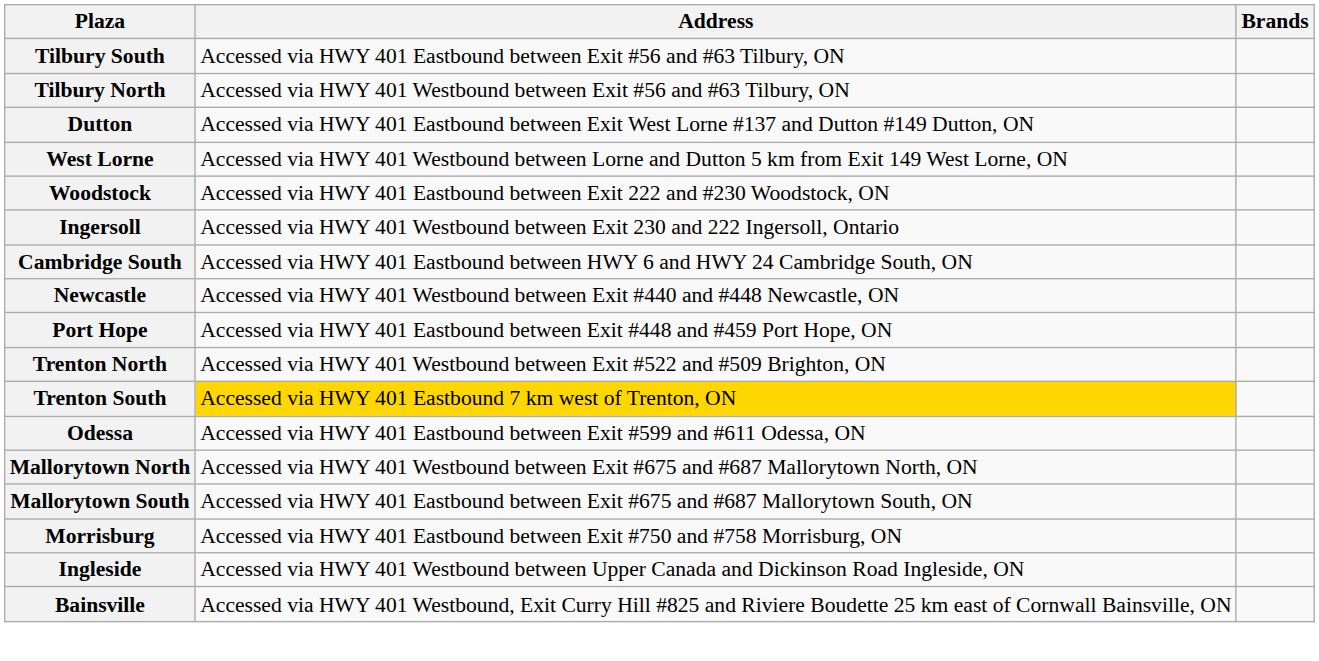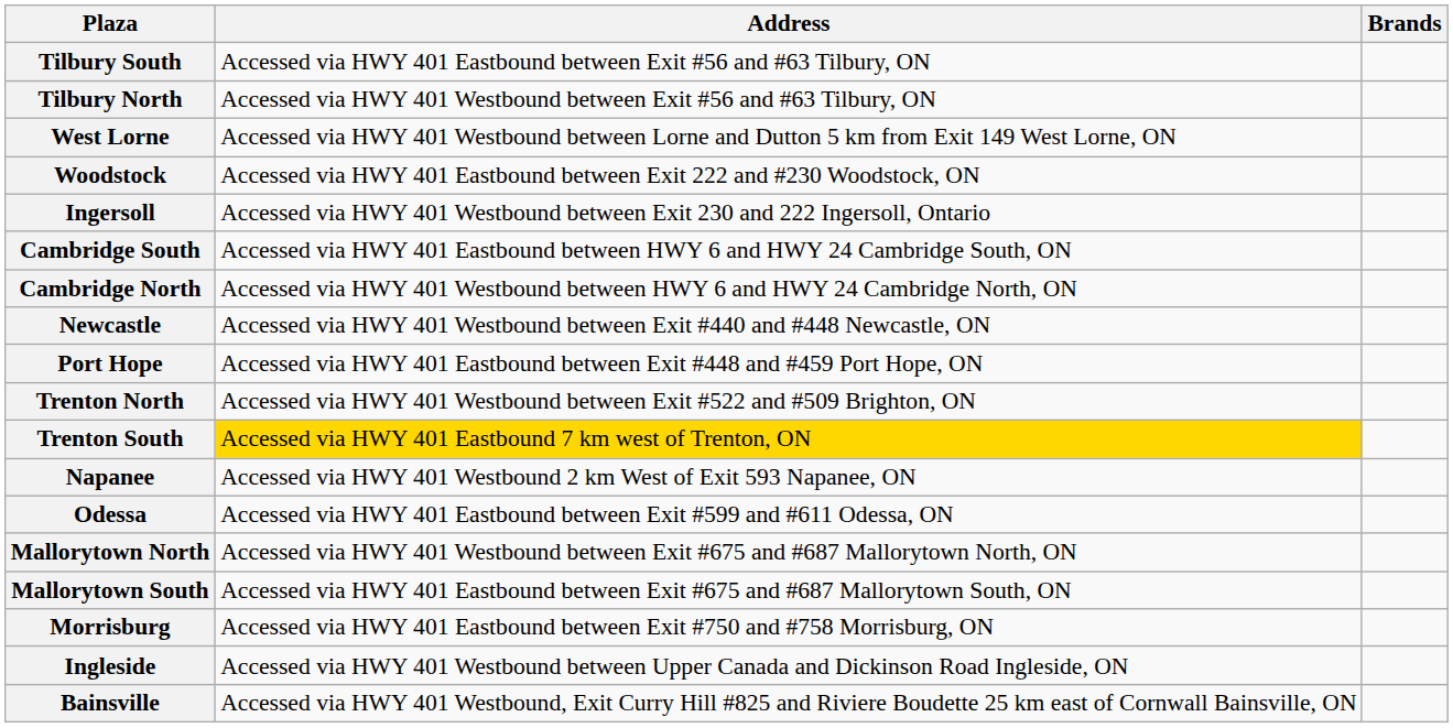- row: Dutton | Accessed via HWY 401 Eastbound between Exit West Lorne #137 and Dutton #149 Dutton, ON
+ row: Cambridge North | Accessed via HWY 401 Westbound between HWY 6 and HWY 24 Cambridge North, ON
+ row: Napanee | Accessed via HWY 401 Westbound 2 km West of Exit 593 Napanee, ON
